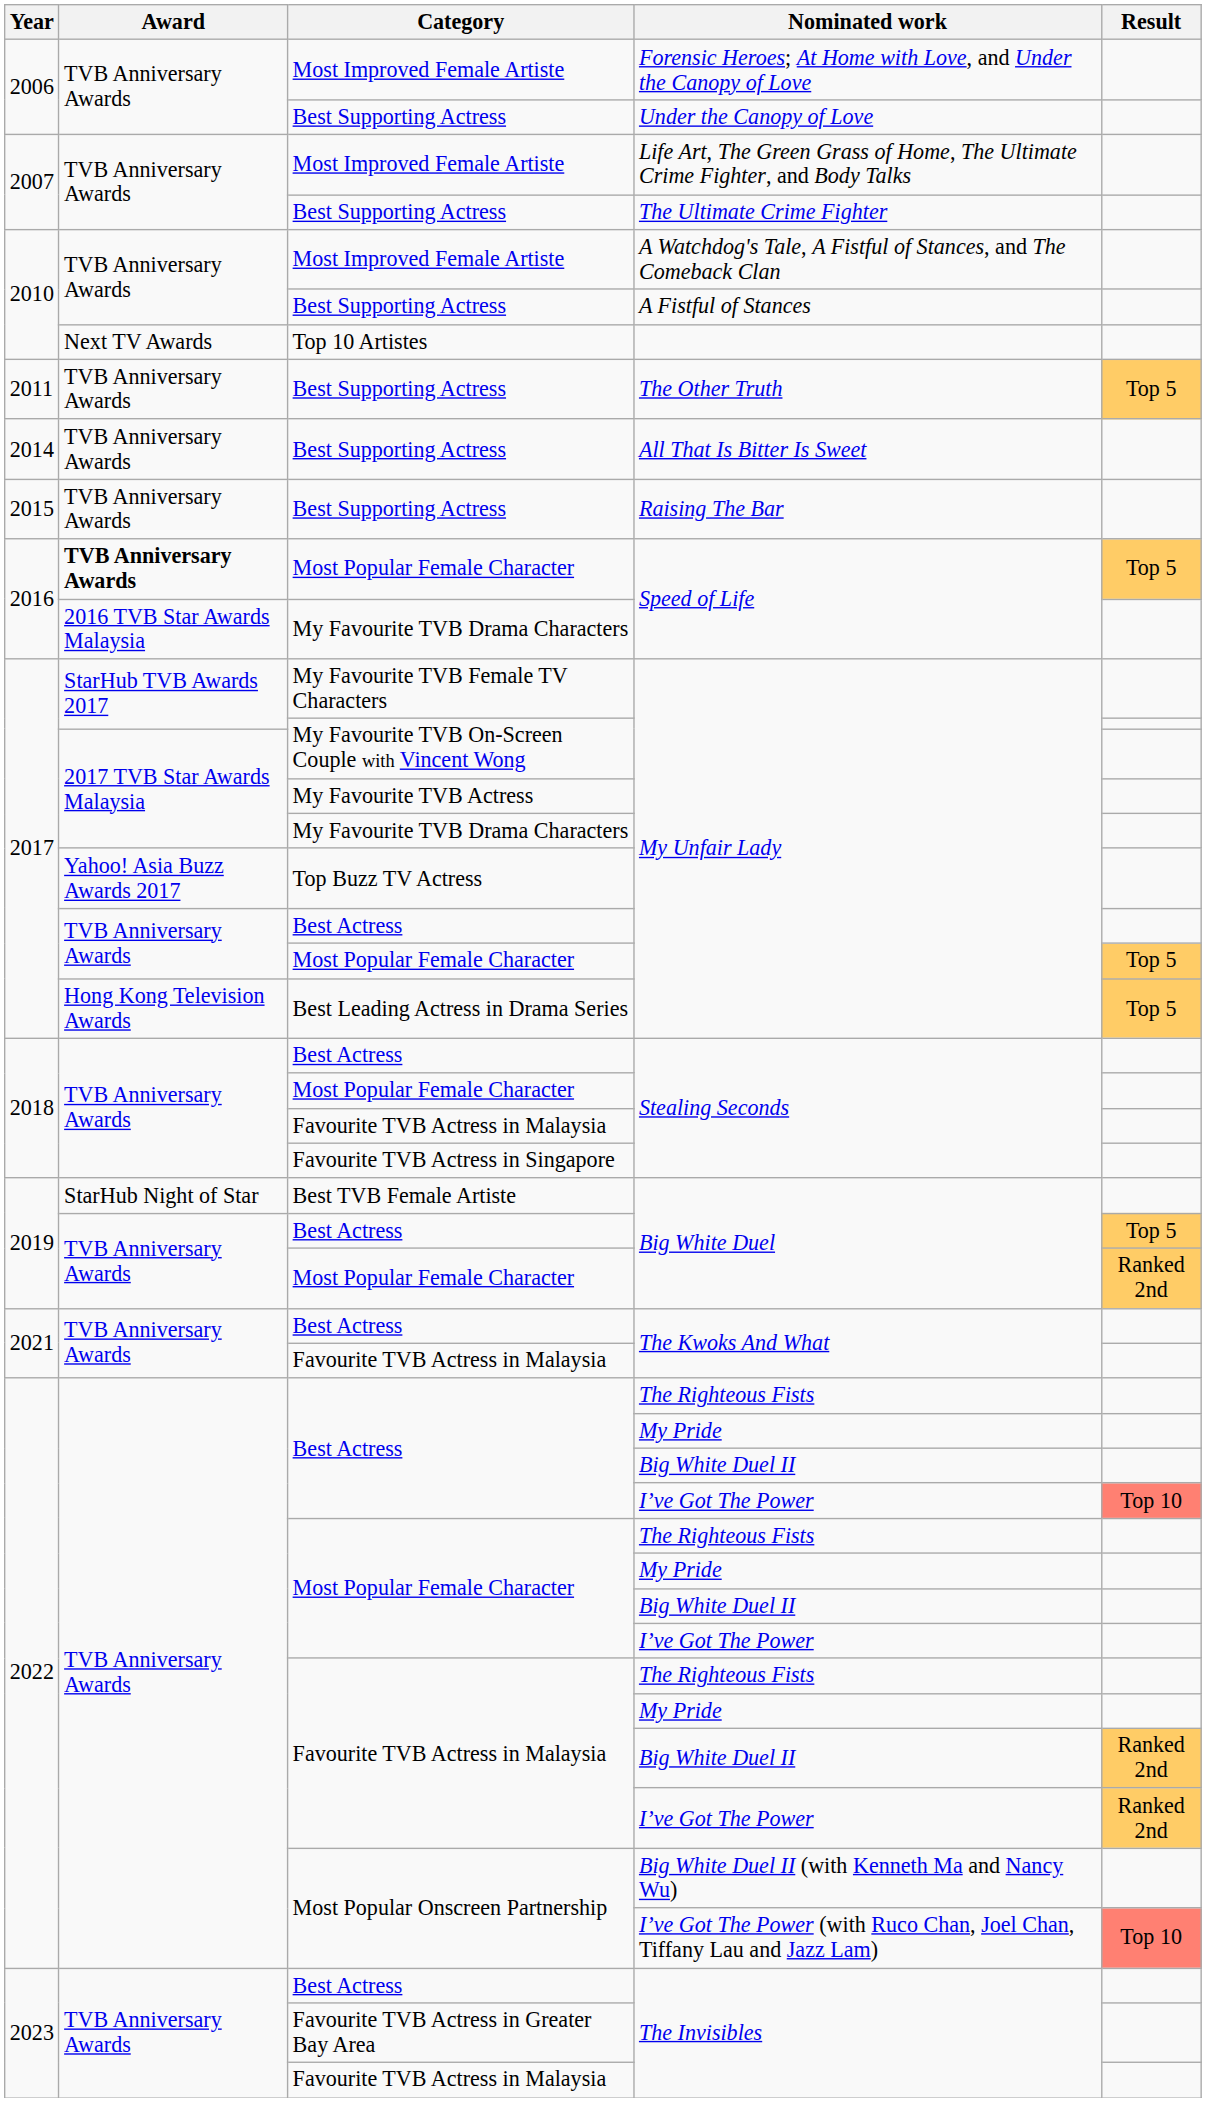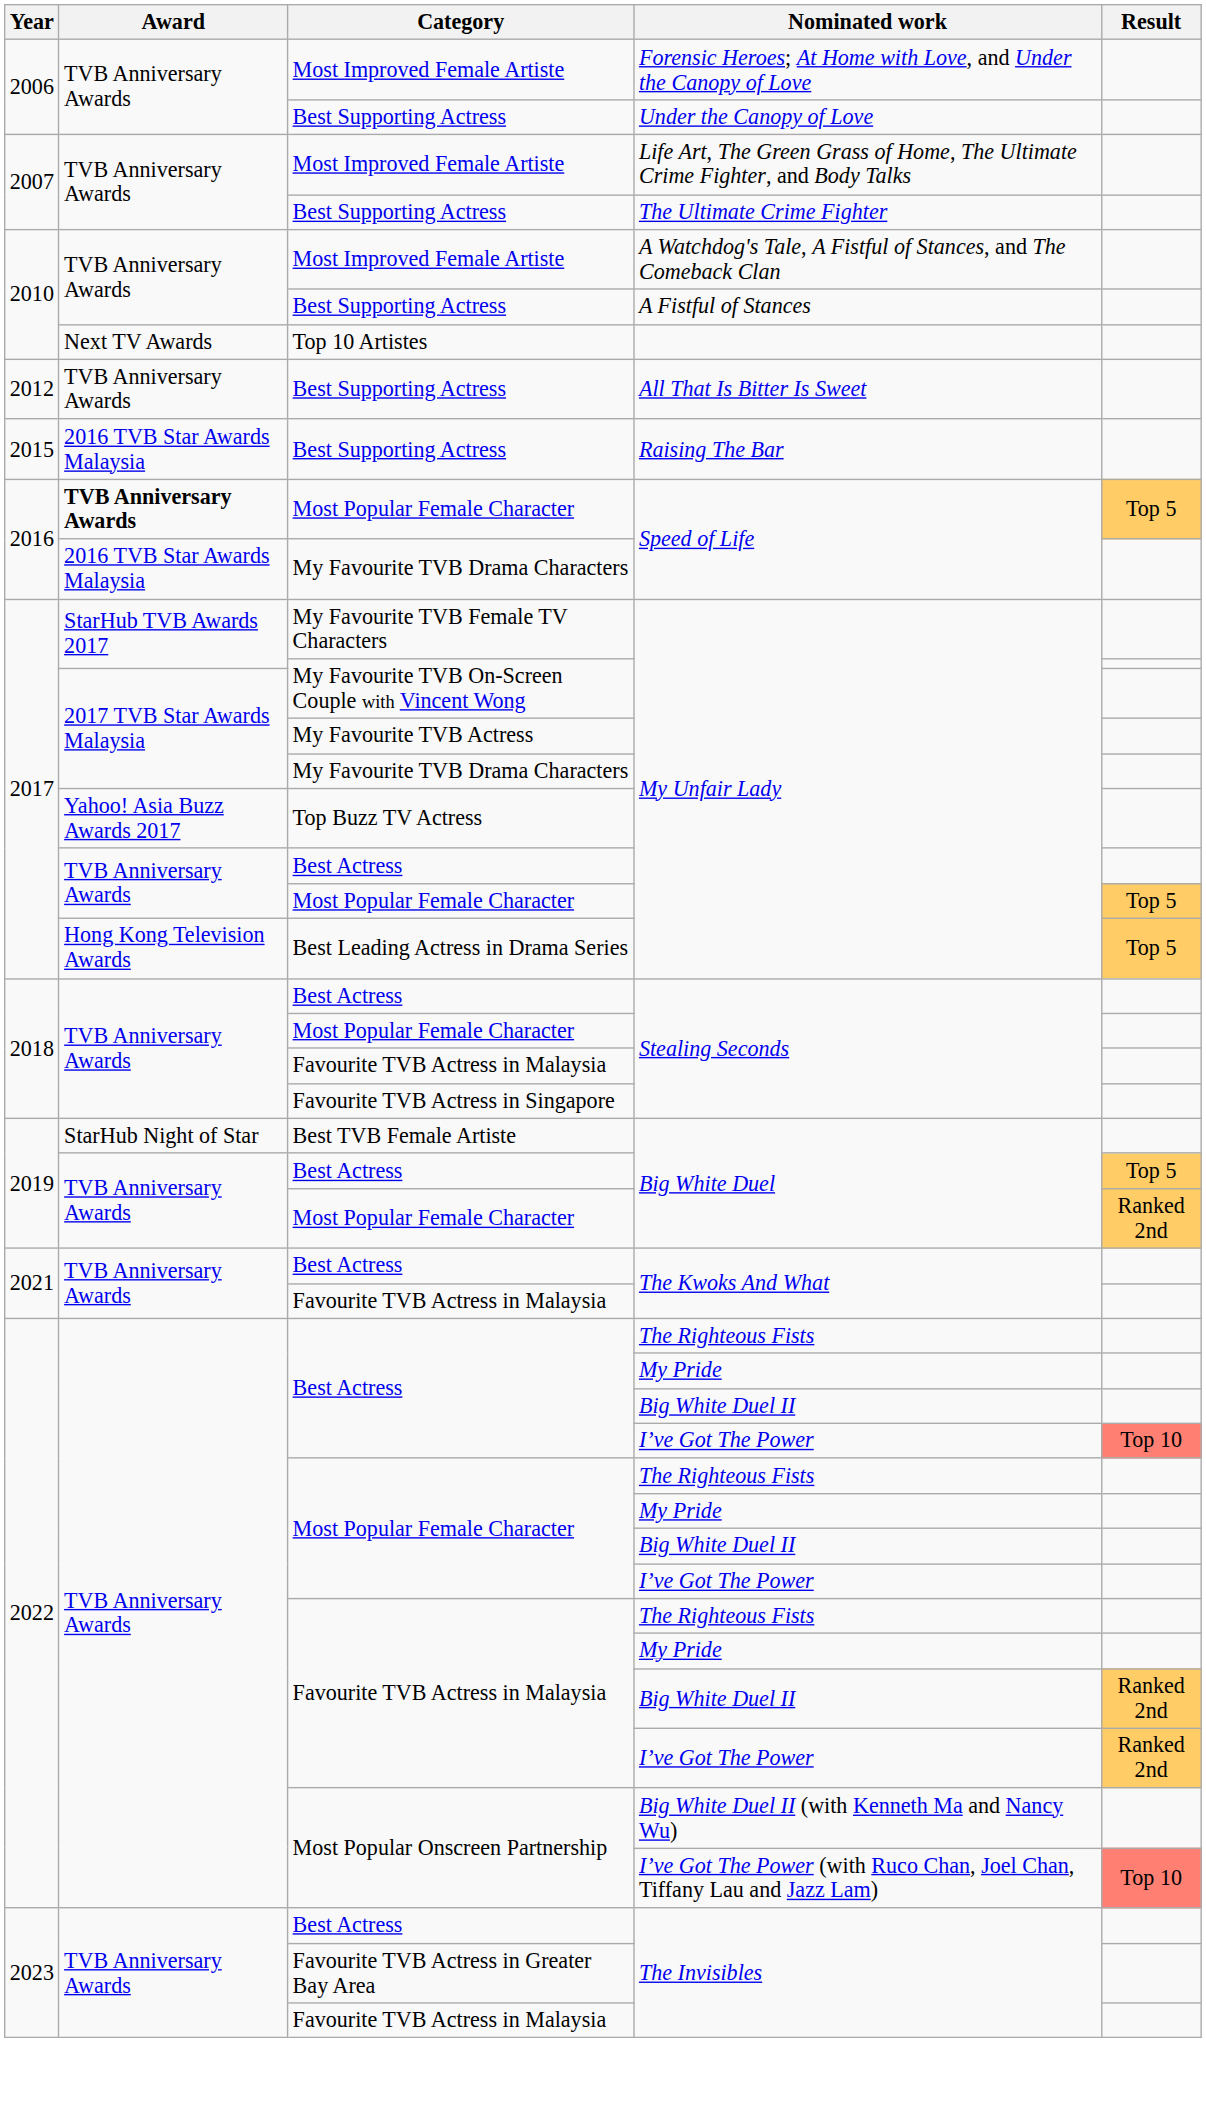- row: 2011 | TVB Anniversary Awards | Best Supporting Actress | The Other Truth | Top 5
All That Is Bitter Is Sweet | Year: 2014 -> 2012
Raising The Bar | Award: TVB Anniversary Awards -> 2016 TVB Star Awards Malaysia
